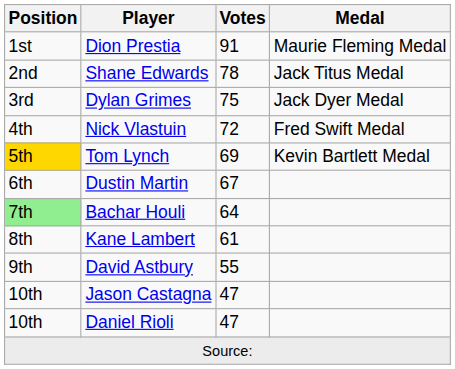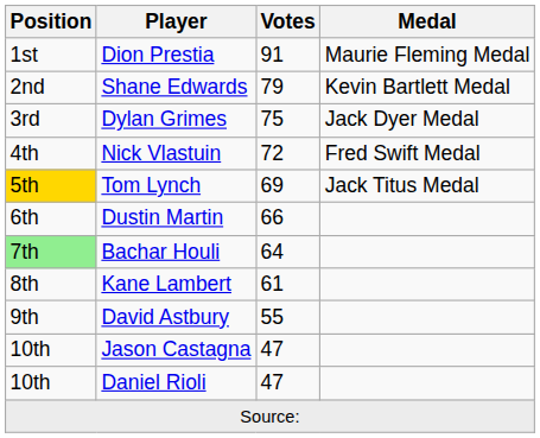Shane Edwards | Votes: 78 -> 79
Shane Edwards | Medal: Jack Titus Medal -> Kevin Bartlett Medal
Tom Lynch | Medal: Kevin Bartlett Medal -> Jack Titus Medal
Dustin Martin | Votes: 67 -> 66
